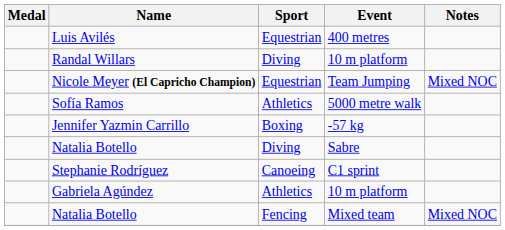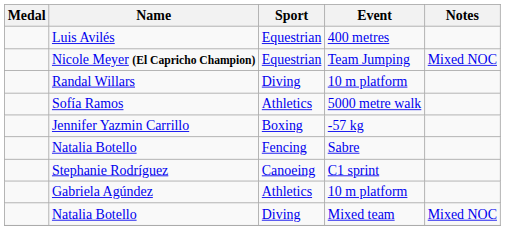rows swapped: Randal Willars <-> Nicole Meyer (El Capricho Champion)
Natalia Botello / Sabre | Sport: Diving -> Fencing
Natalia Botello / Mixed team | Sport: Fencing -> Diving
